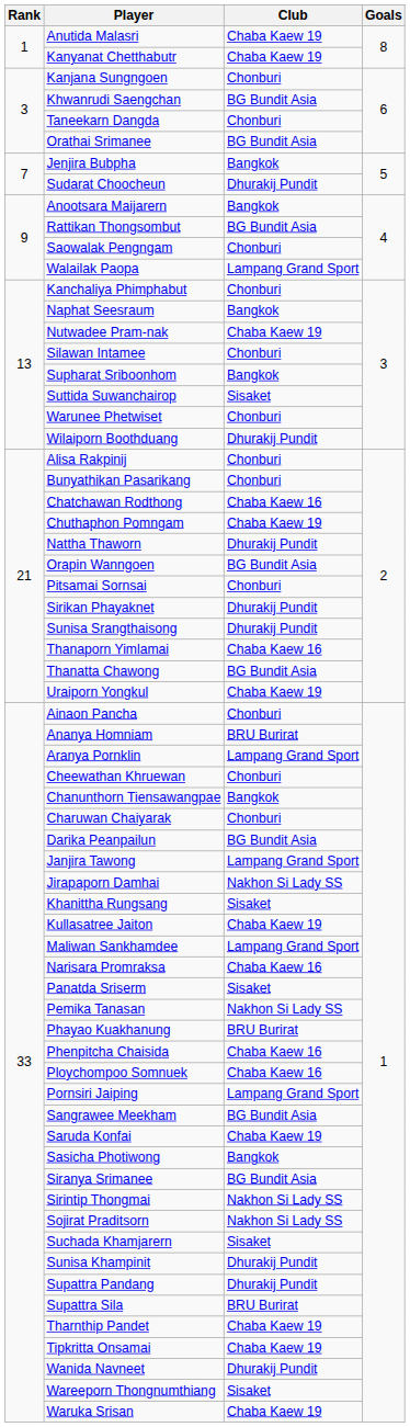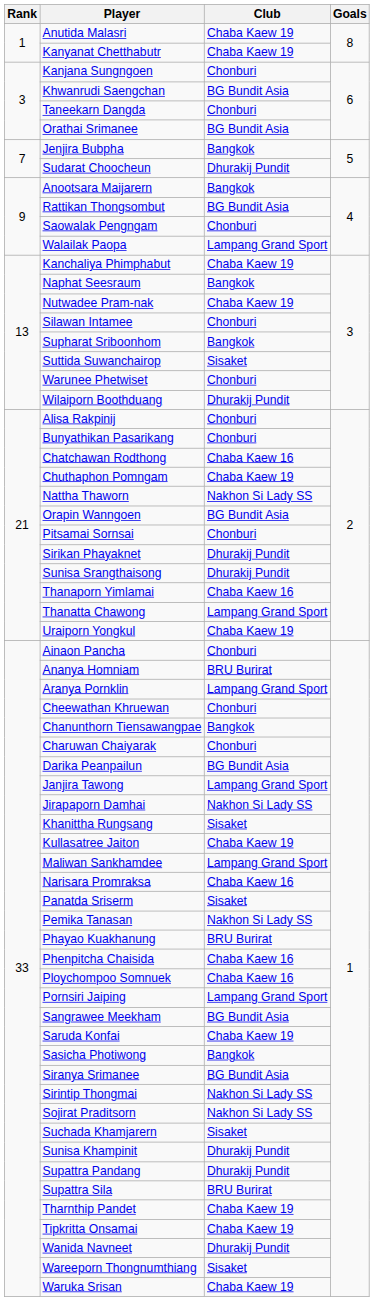Kanchaliya Phimphabut | Club: Chonburi -> Chaba Kaew 19
Nattha Thaworn | Club: Dhurakij Pundit -> Nakhon Si Lady SS
Thanatta Chawong | Club: BG Bundit Asia -> Lampang Grand Sport
